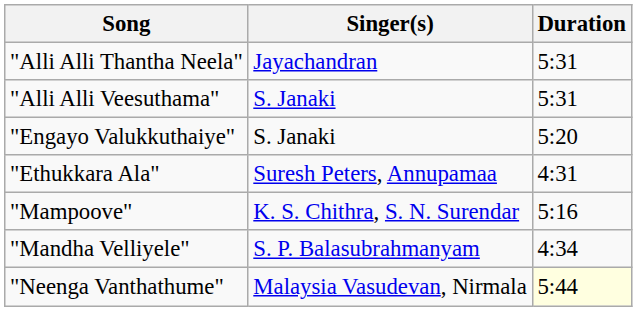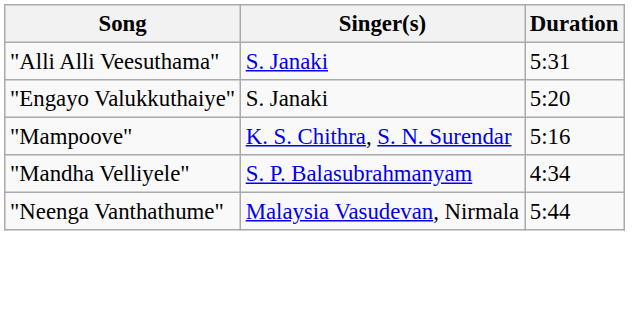- row: "Alli Alli Thantha Neela" | Jayachandran | 5:31
- row: "Ethukkara Ala" | Suresh Peters, Annupamaa | 4:31
"Neenga Vanthathume" | Duration: lightyellow background -> no background
